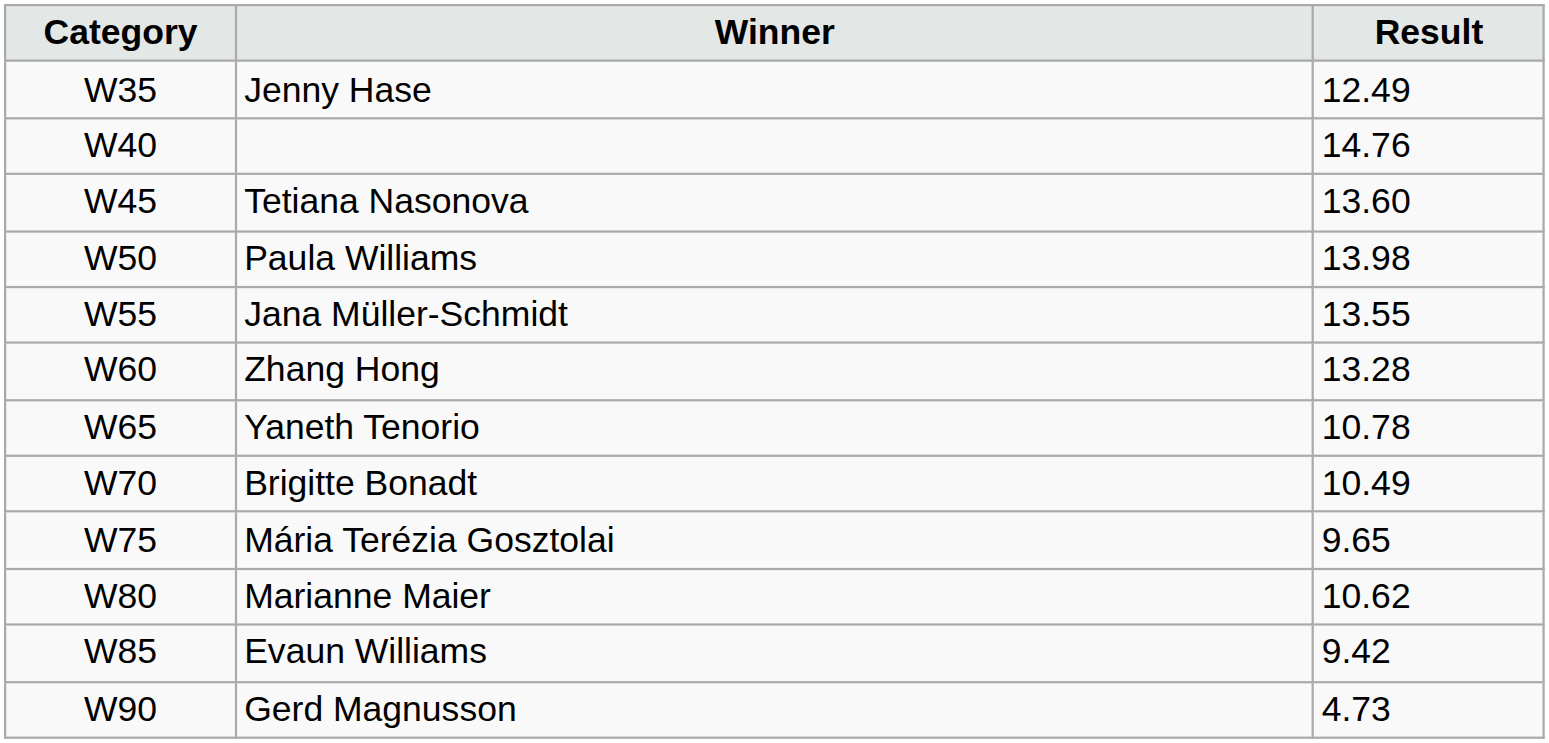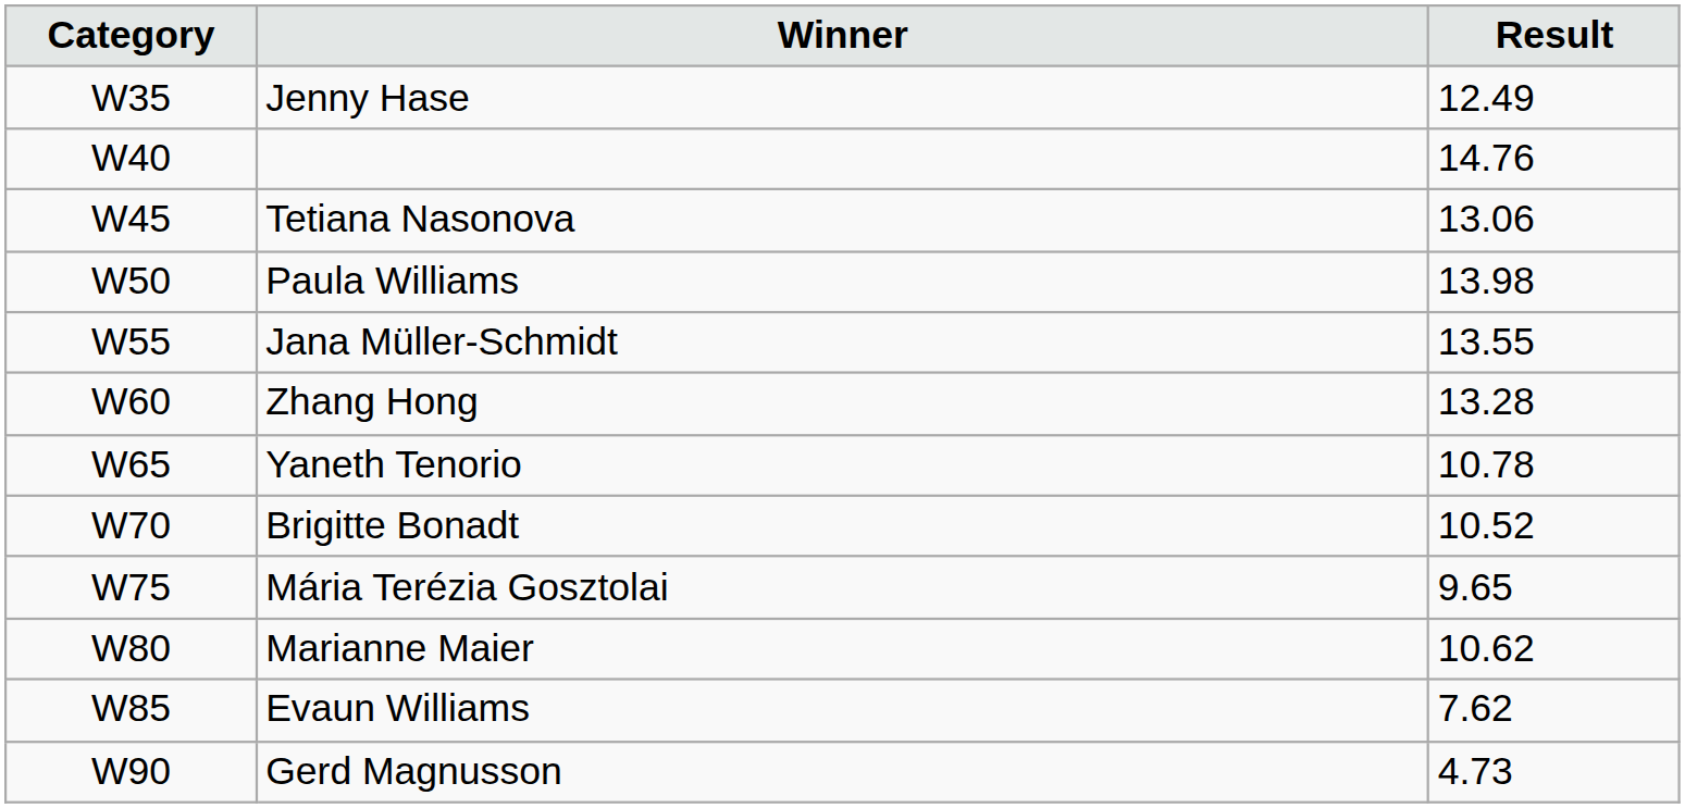Tetiana Nasonova | Result: 13.60 -> 13.06
Brigitte Bonadt | Result: 10.49 -> 10.52
Evaun Williams | Result: 9.42 -> 7.62
